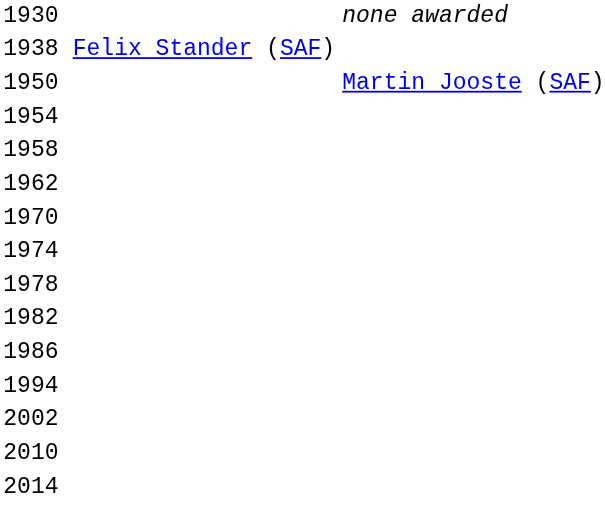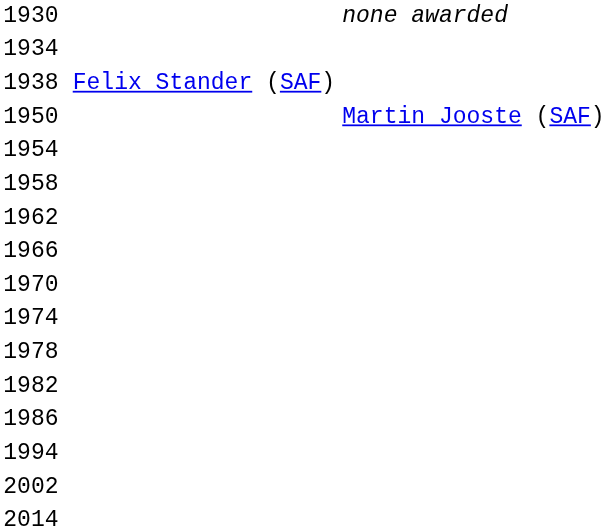+ row: 1934
+ row: 1966
- row: 2010
